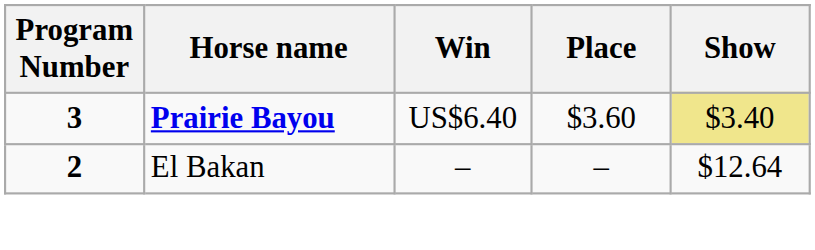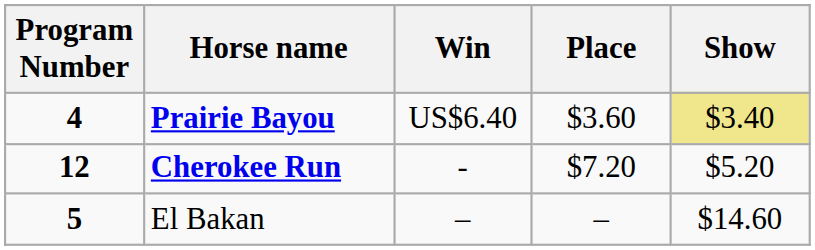Prairie Bayou | Program Number: 3 -> 4
+ row: 12 | Cherokee Run | - | $7.20 | $5.20
El Bakan | Program Number: 2 -> 5
El Bakan | Show: $12.64 -> $14.60
